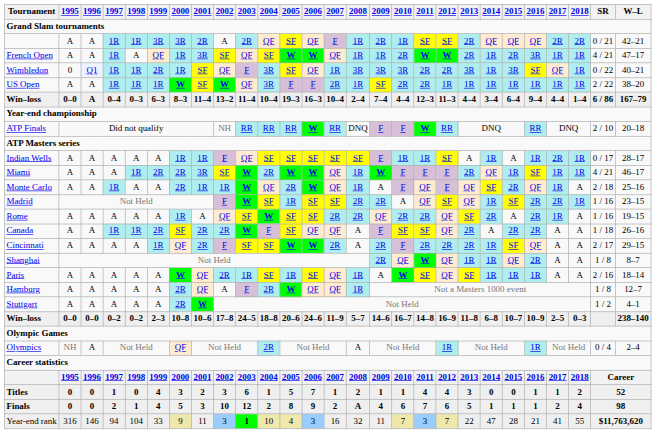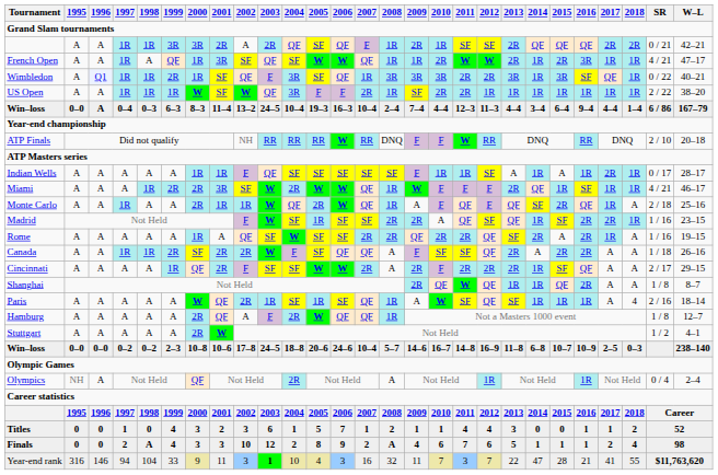Wimbledon | 1995: 0 -> A
Win–loss / 0–4 | 2003: 11–4 -> 24–5
Paris | 2018: A -> 4
Win–loss / 0–2 | 2007: 11–9 -> 10–4
Finals | 1998: 1 -> A
Finals | 2000: 5 -> 3
